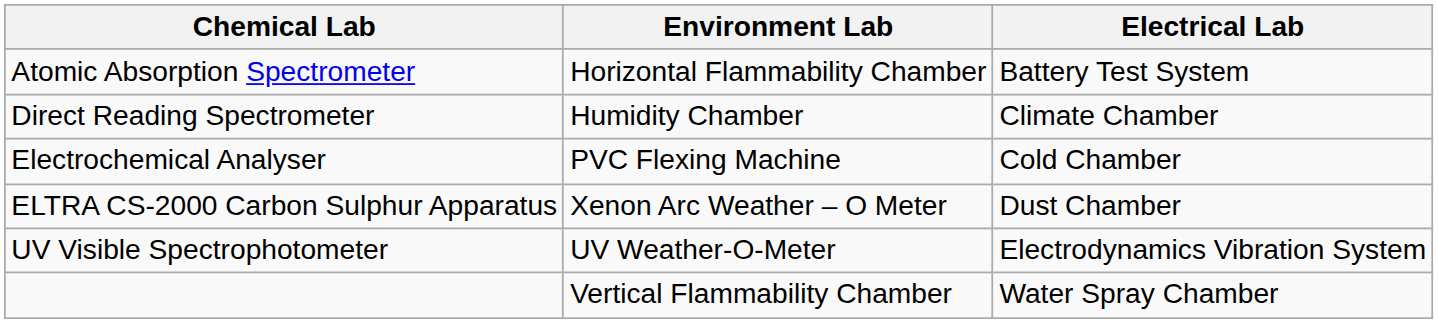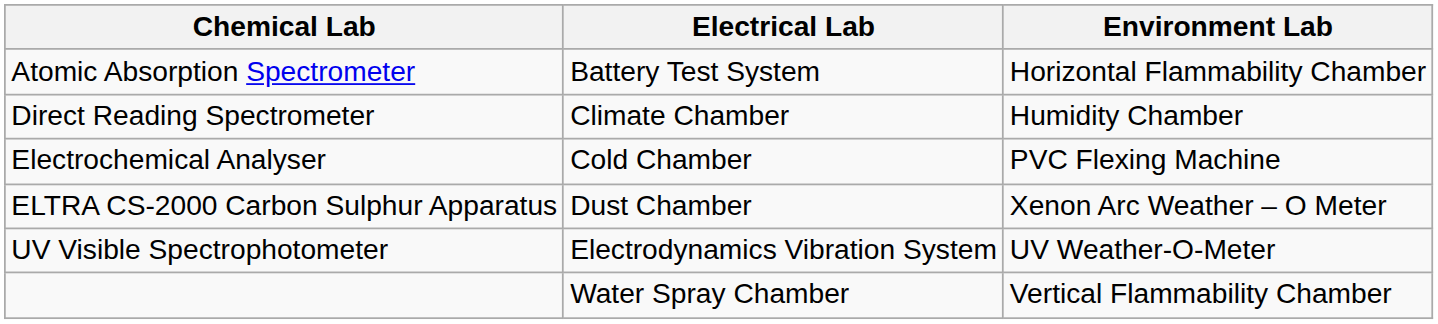columns swapped: Electrical Lab <-> Environment Lab
